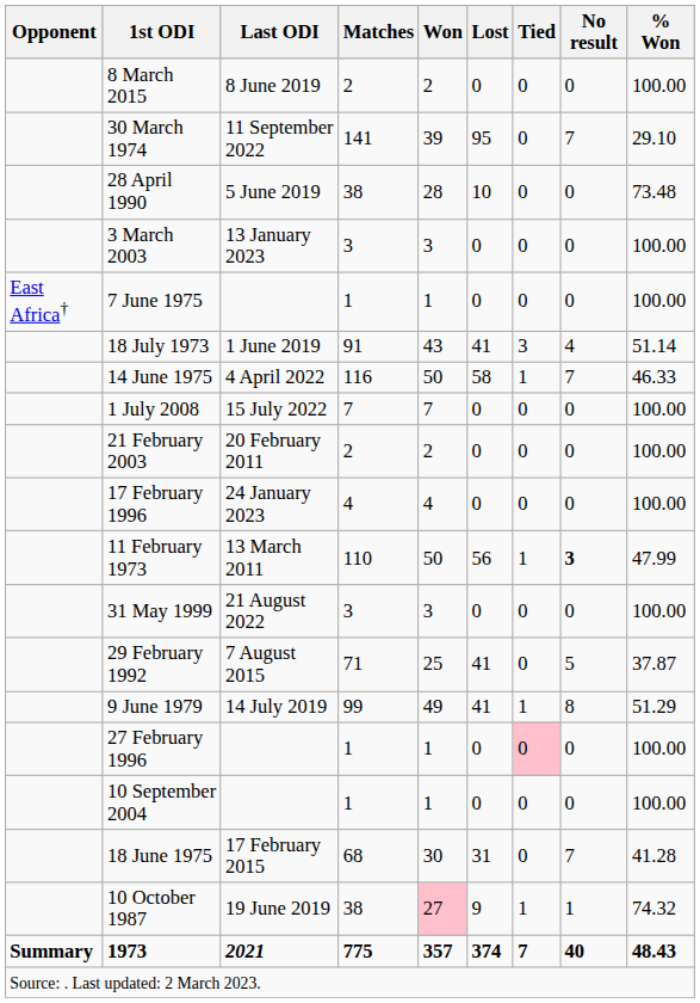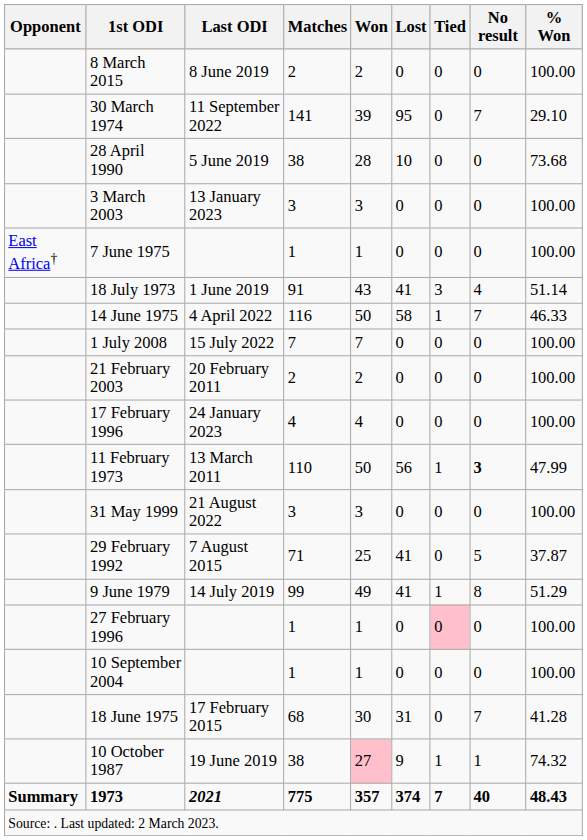28 April 1990 | % Won: 73.48 -> 73.68
